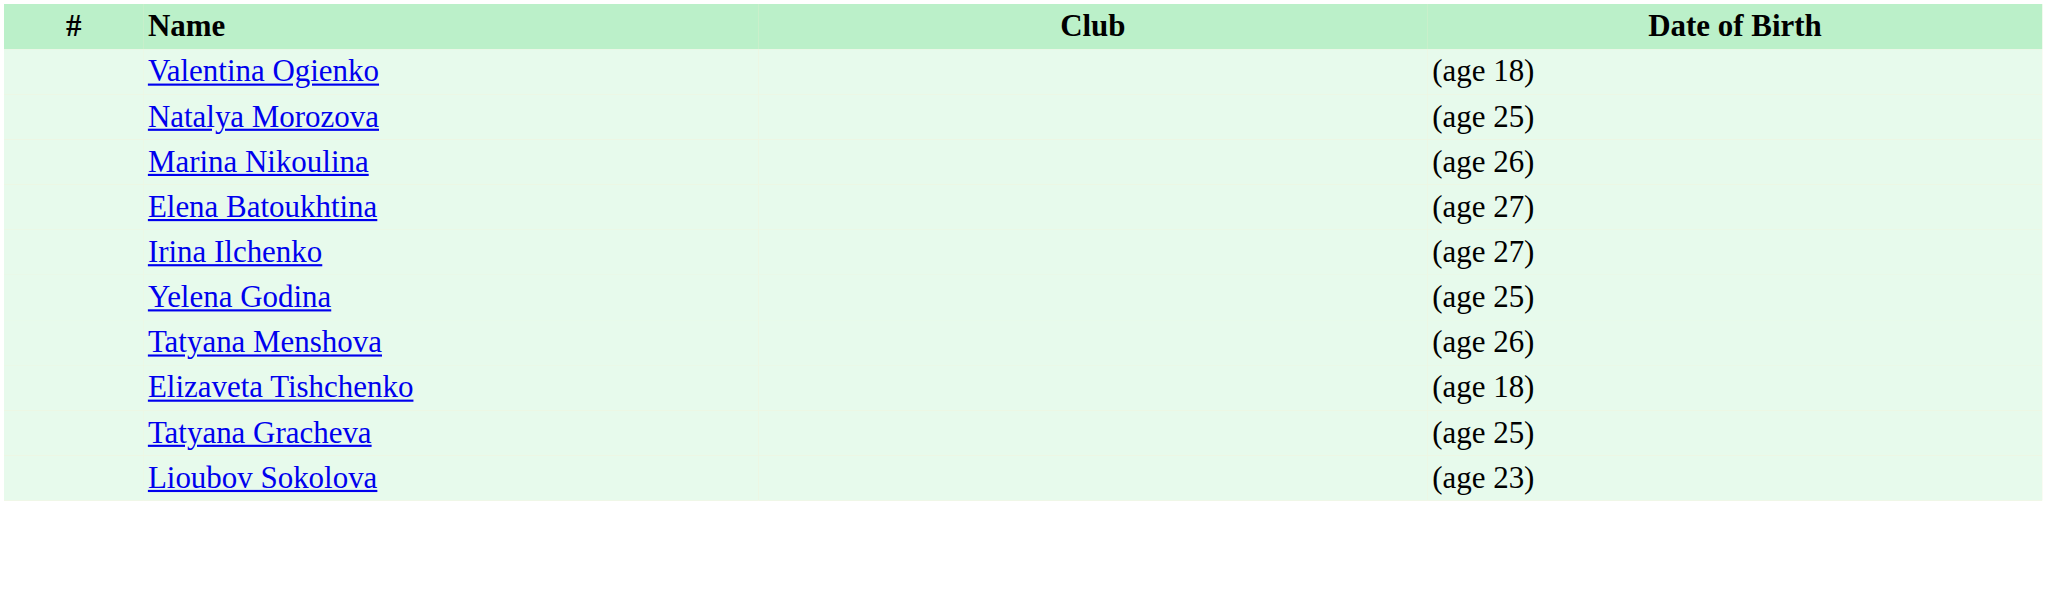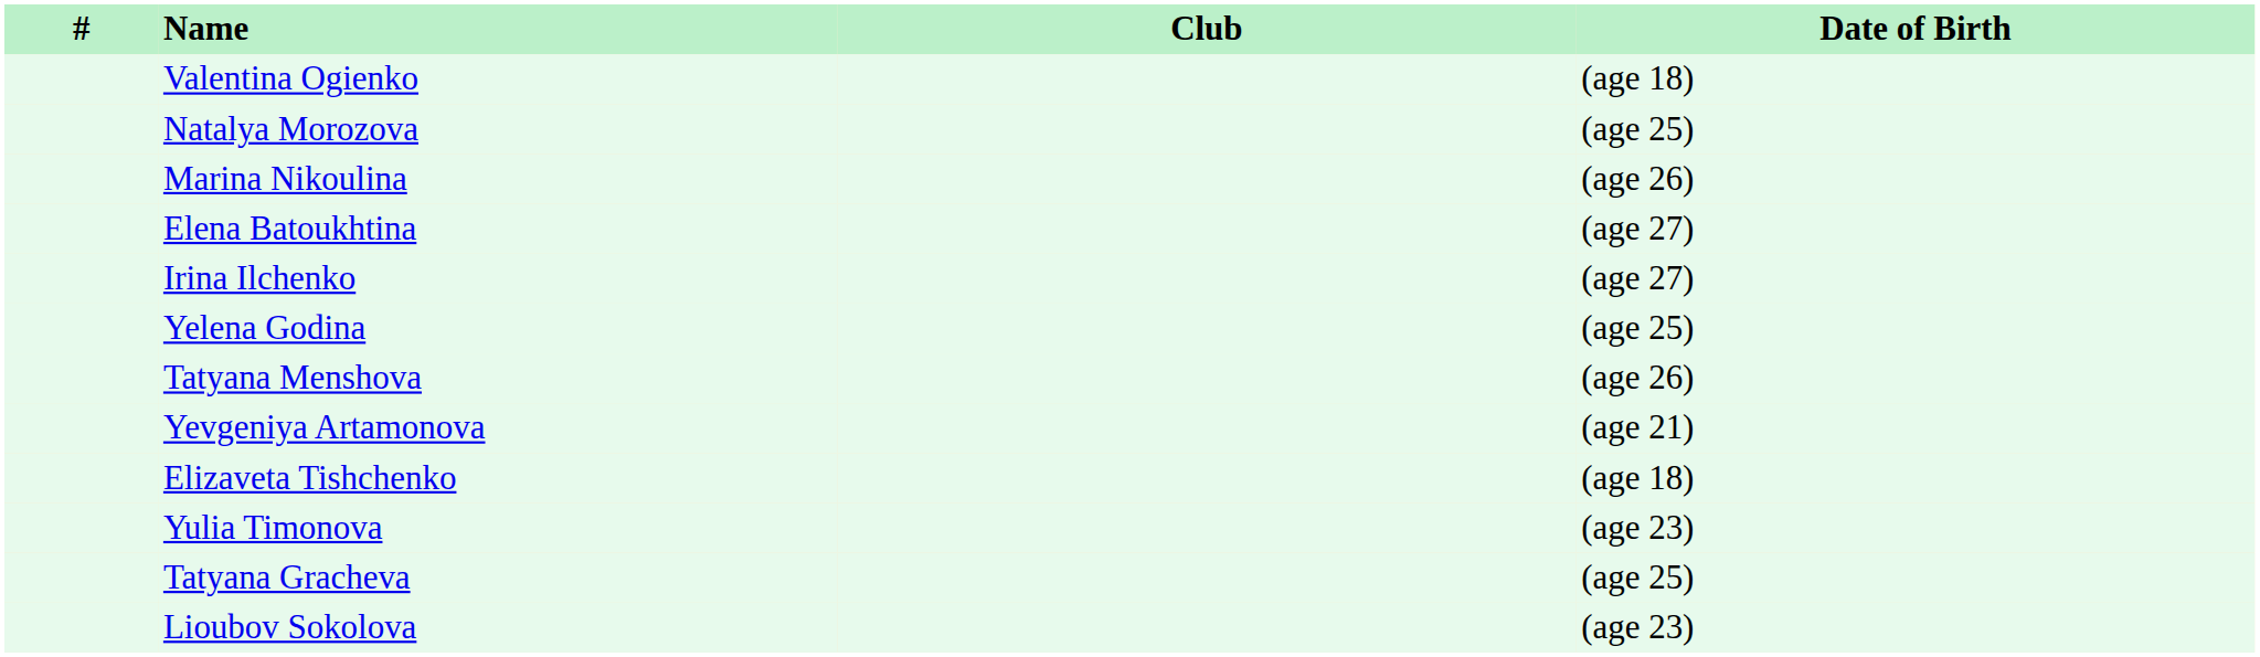+ row: Yevgeniya Artamonova | (age 21)
+ row: Yulia Timonova | (age 23)
